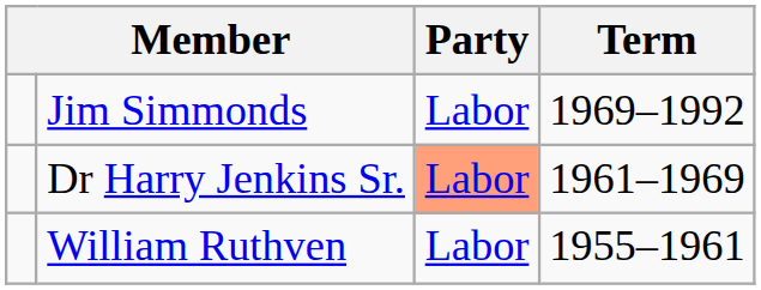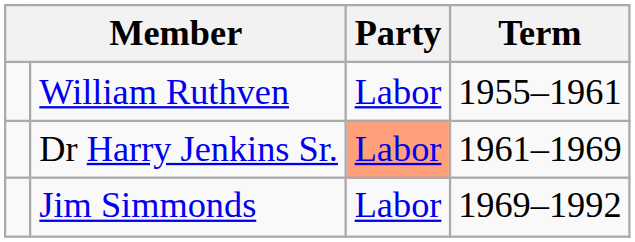rows swapped: William Ruthven <-> Jim Simmonds
